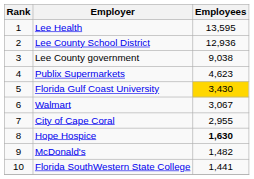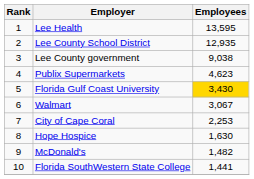Lee County School District | Employees: 12,936 -> 12,935
City of Cape Coral | Employees: 2,955 -> 2,253
Hope Hospice | Employees: bold -> normal
